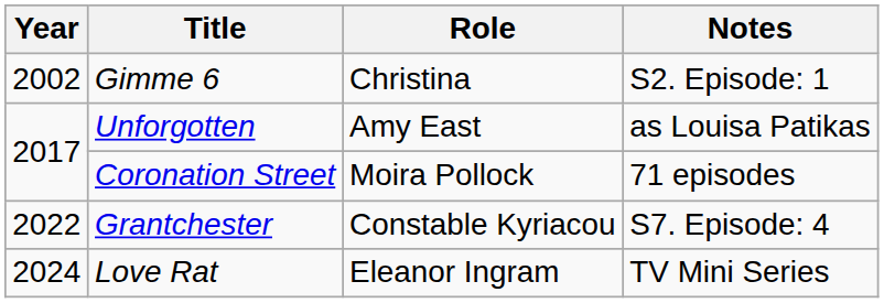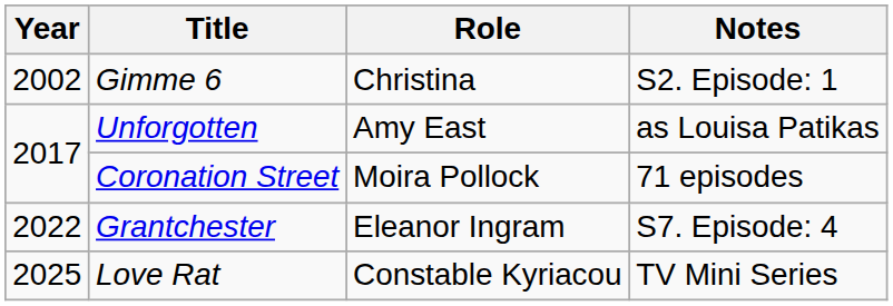Grantchester | Role: Constable Kyriacou -> Eleanor Ingram
Love Rat | Year: 2024 -> 2025
Love Rat | Role: Eleanor Ingram -> Constable Kyriacou
